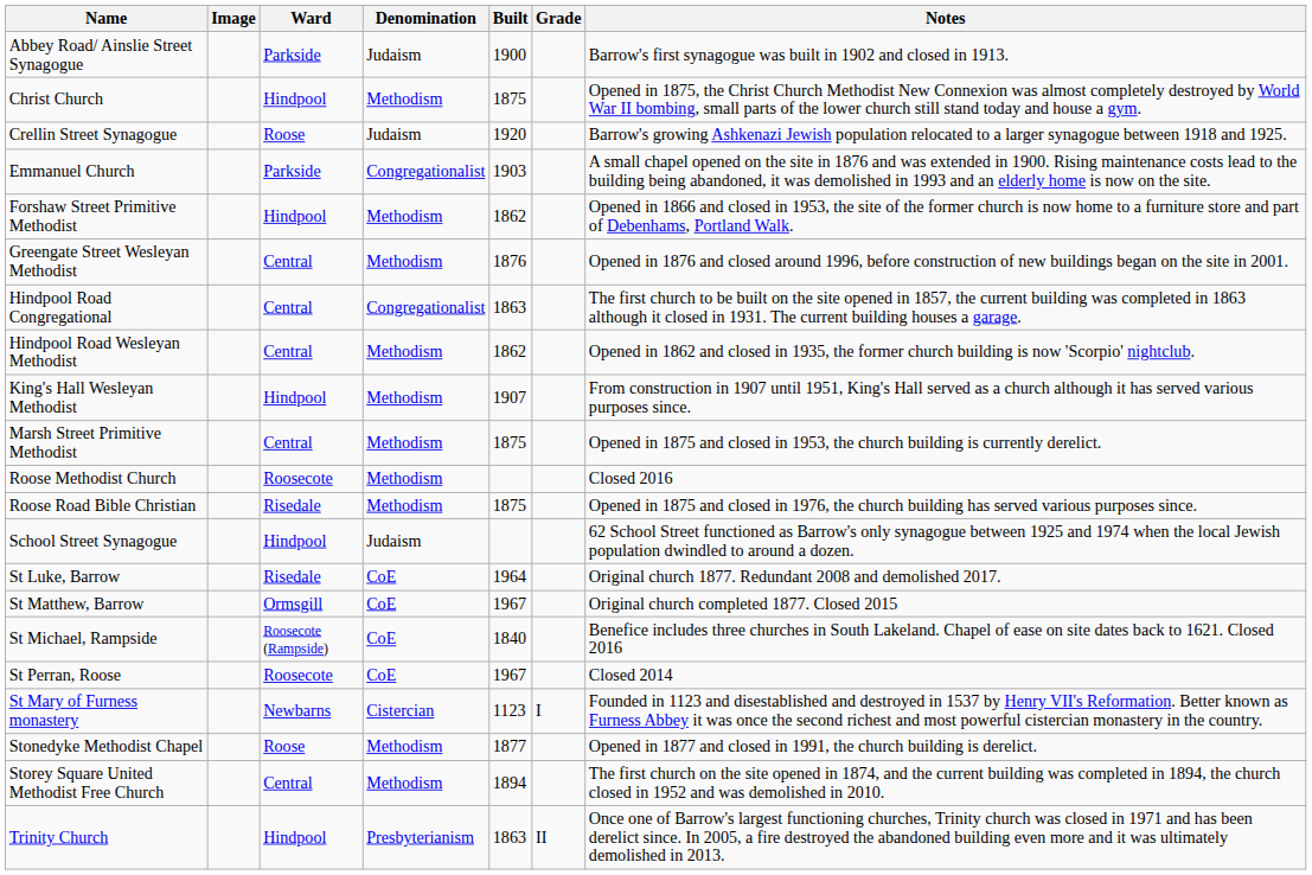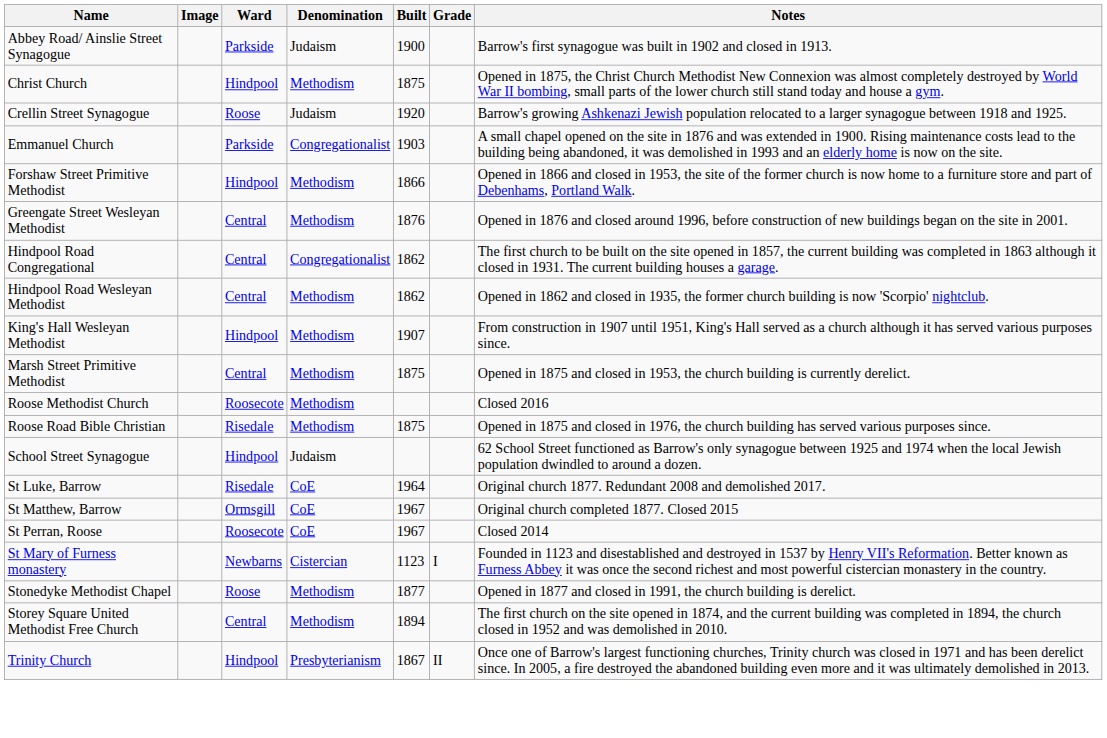Forshaw Street Primitive Methodist | Built: 1862 -> 1866
Hindpool Road Congregational | Built: 1863 -> 1862
- row: St Michael, Rampside | Roosecote (Rampside) | CoE | 1840 | Benefice includes three churches in South Lakeland. Chapel of ease on site dates back to 1621. Closed 2016
Trinity Church | Built: 1863 -> 1867
